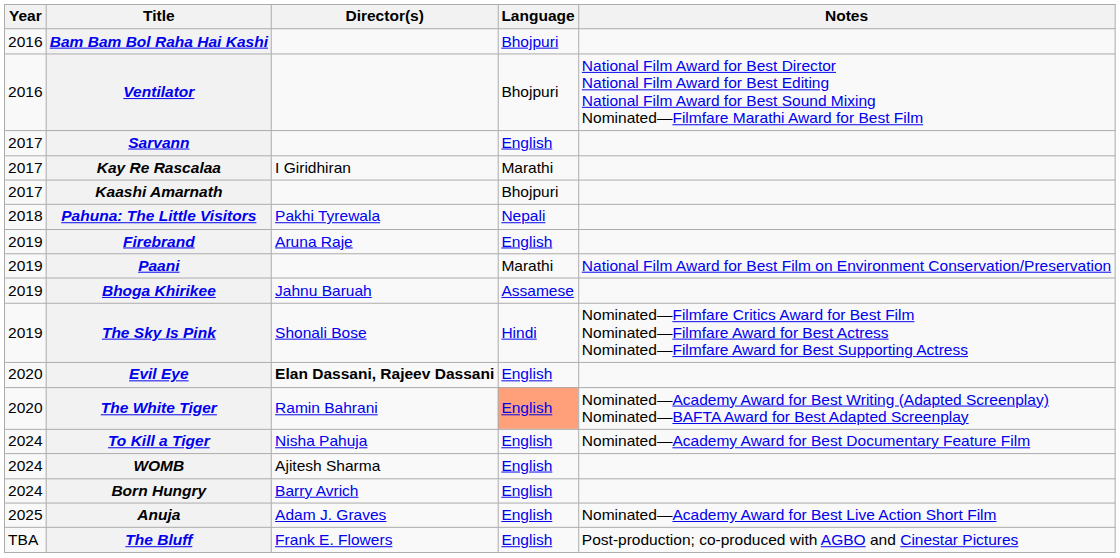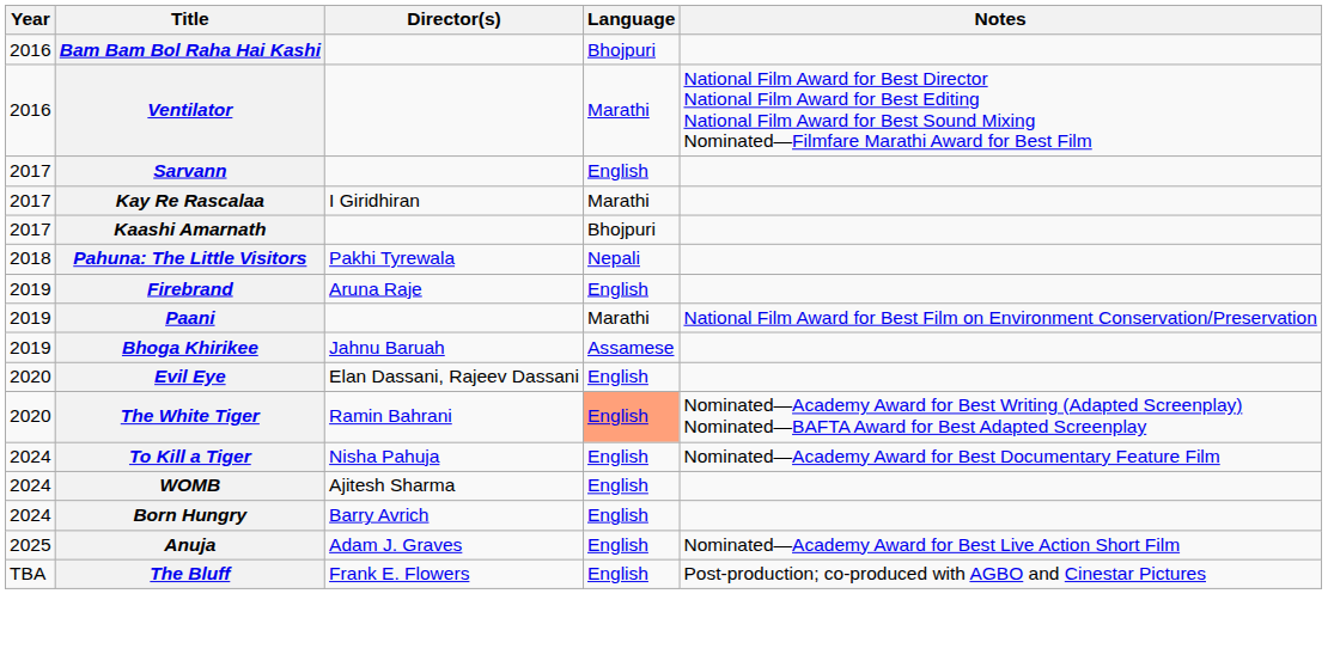Ventilator | Language: Bhojpuri -> Marathi
- row: 2019 | The Sky Is Pink | Shonali Bose | Hindi | Nominated—Filmfare Critics Award for Best Film Nominated—Filmfare Award for Best Actress Nominated—Filmfare Award for Best Supporting Actress
Evil Eye | Director(s): bold -> normal
